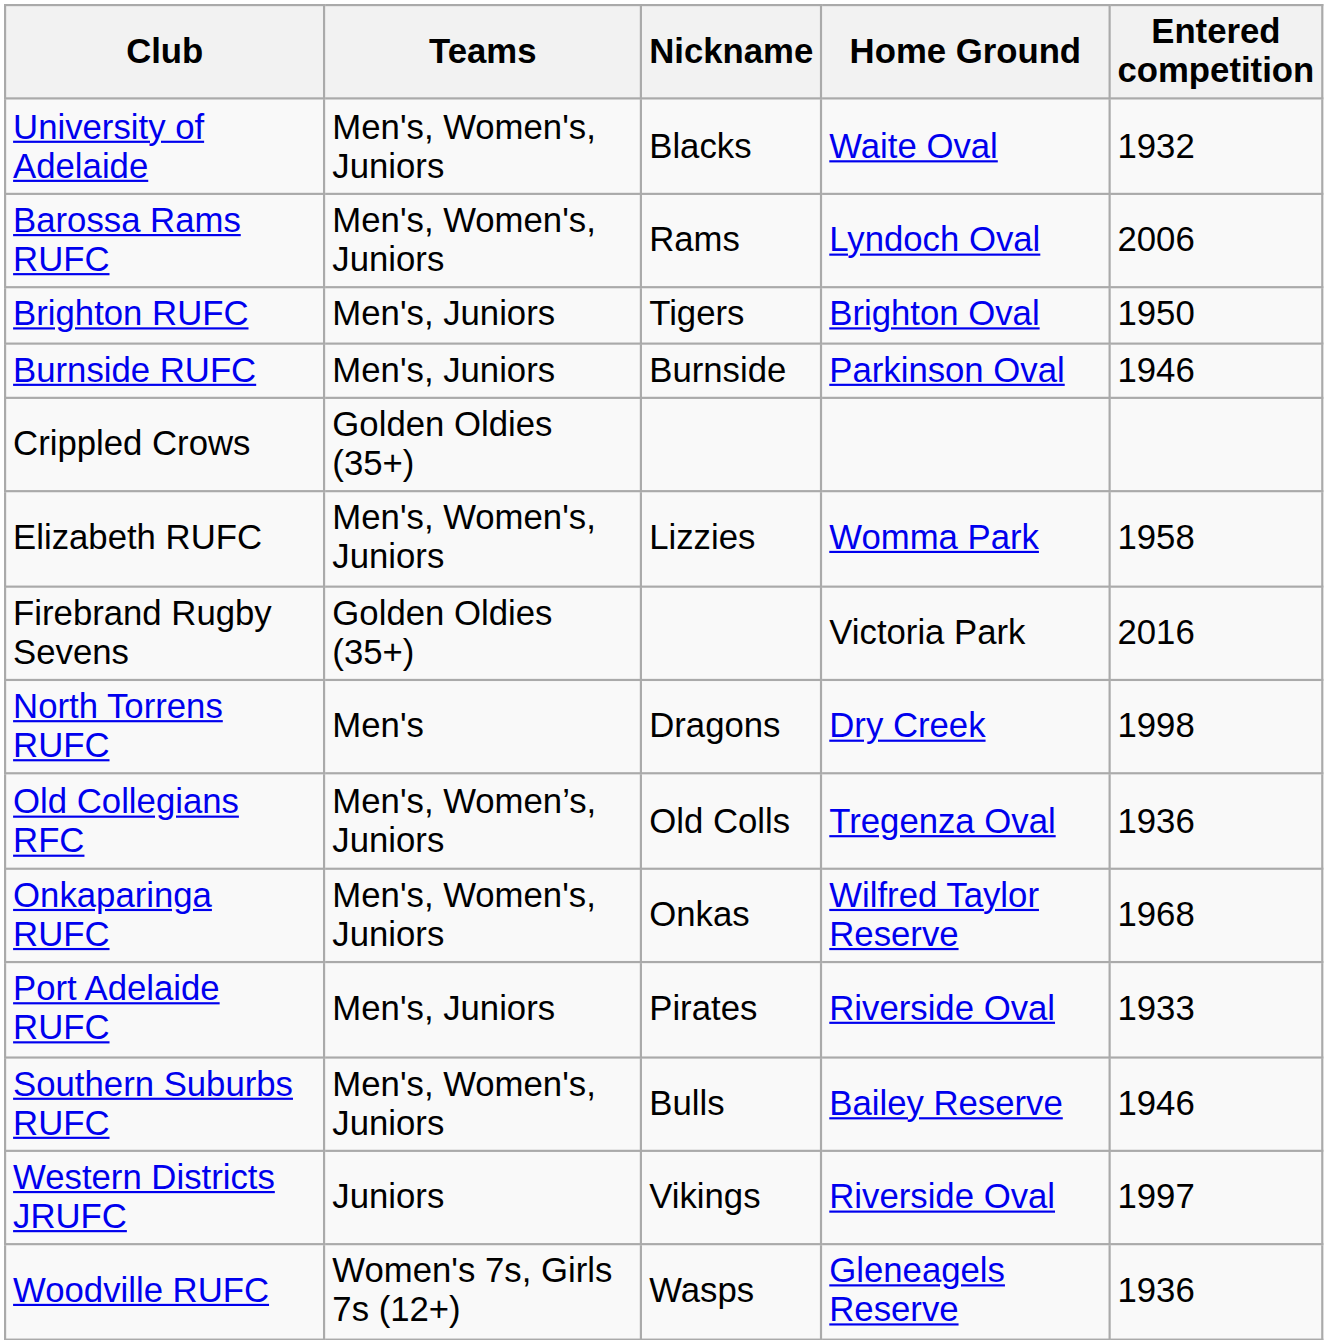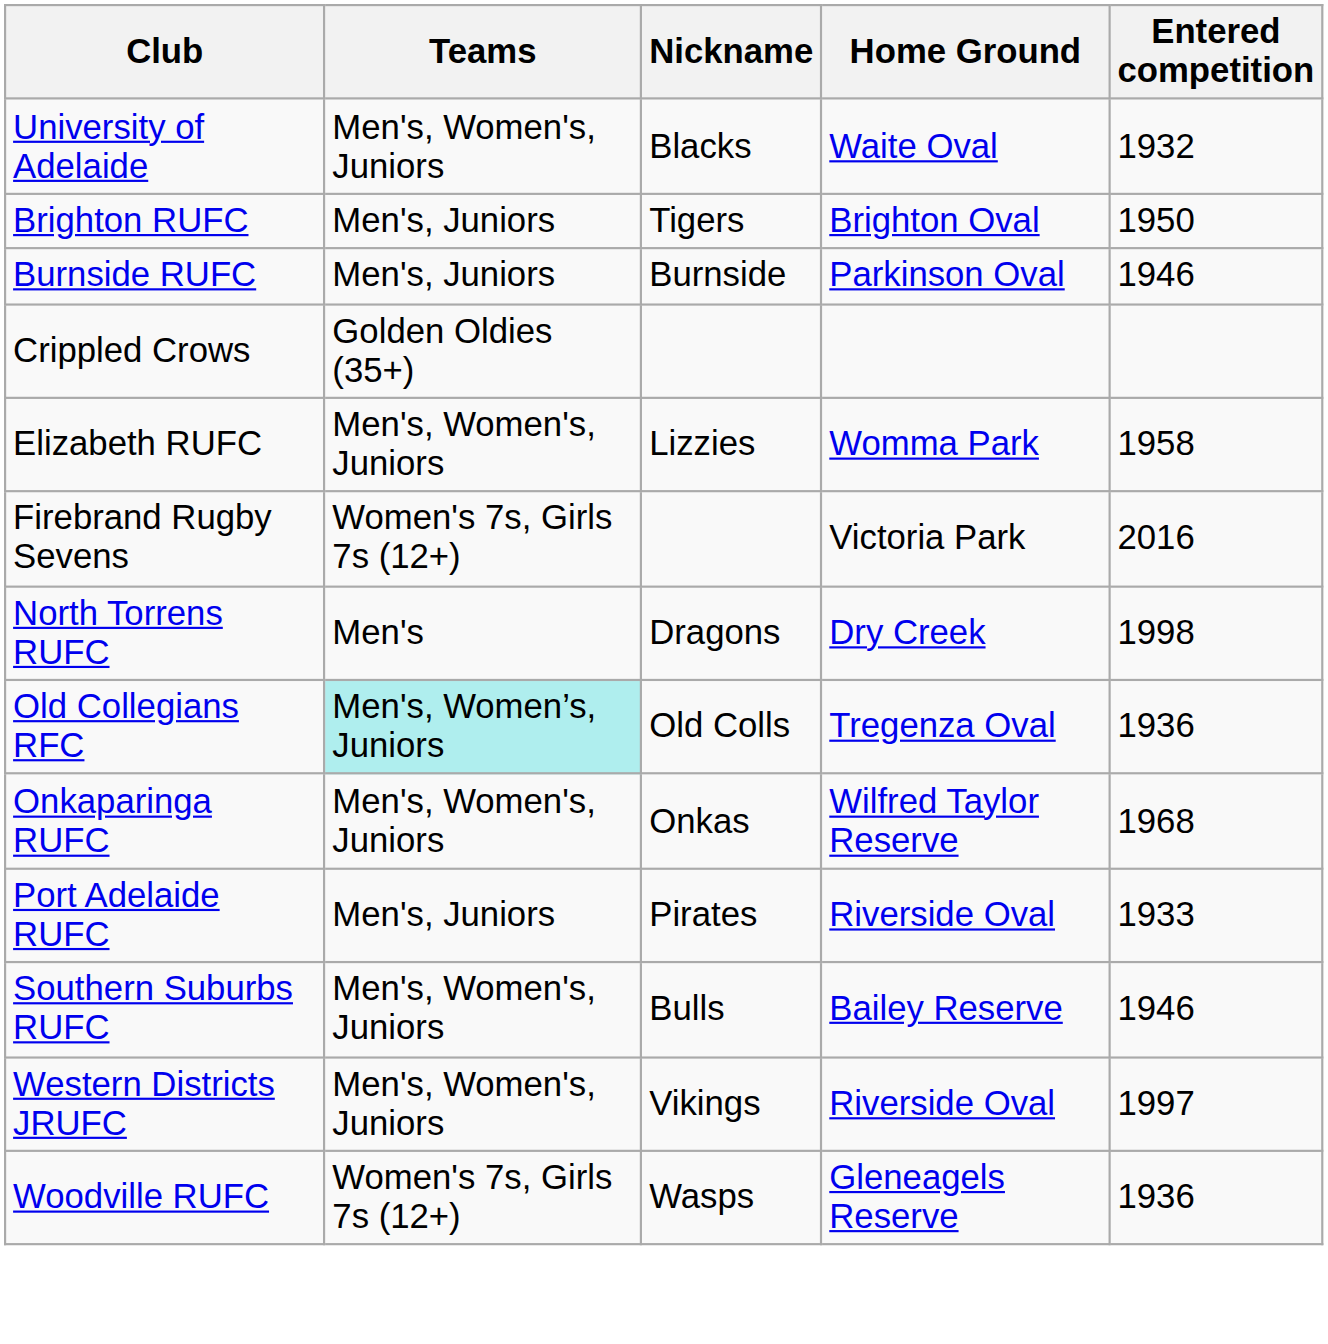- row: Barossa Rams RUFC | Men's, Women's, Juniors | Rams | Lyndoch Oval | 2006
Firebrand Rugby Sevens | Teams: Golden Oldies (35+) -> Women's 7s, Girls 7s (12+)
Old Collegians RFC | Teams: no background -> paleturquoise background
Western Districts JRUFC | Teams: Juniors -> Men's, Women's, Juniors
